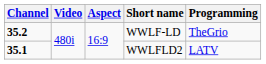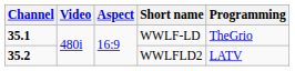WWLF-LD | Channel: 35.2 -> 35.1
WWLFLD2 | Channel: 35.1 -> 35.2
